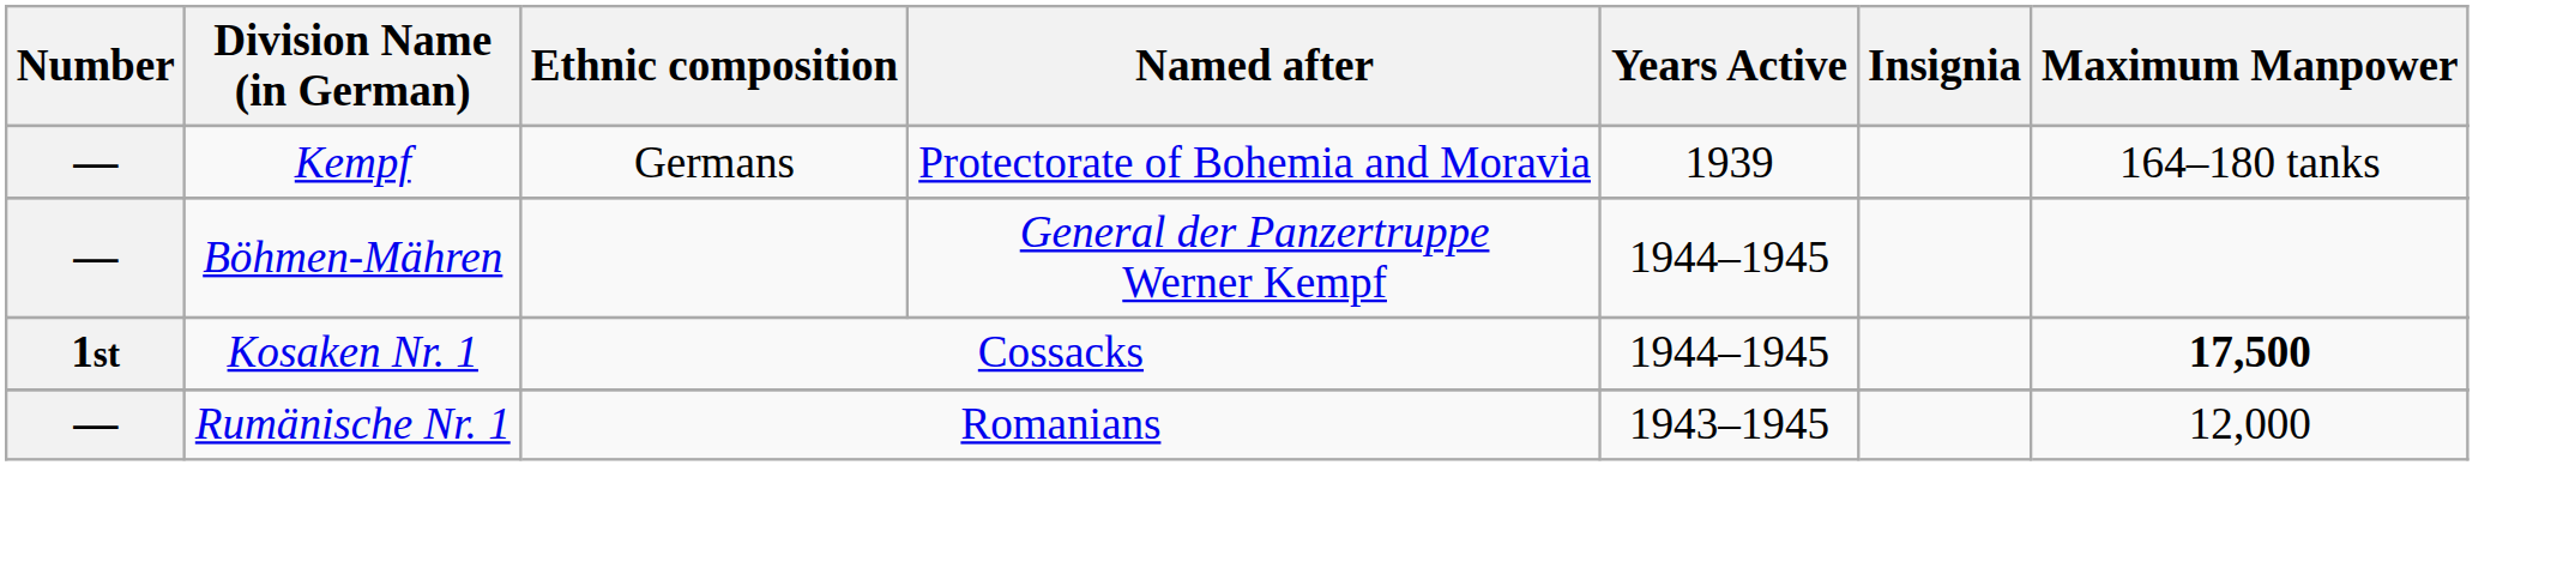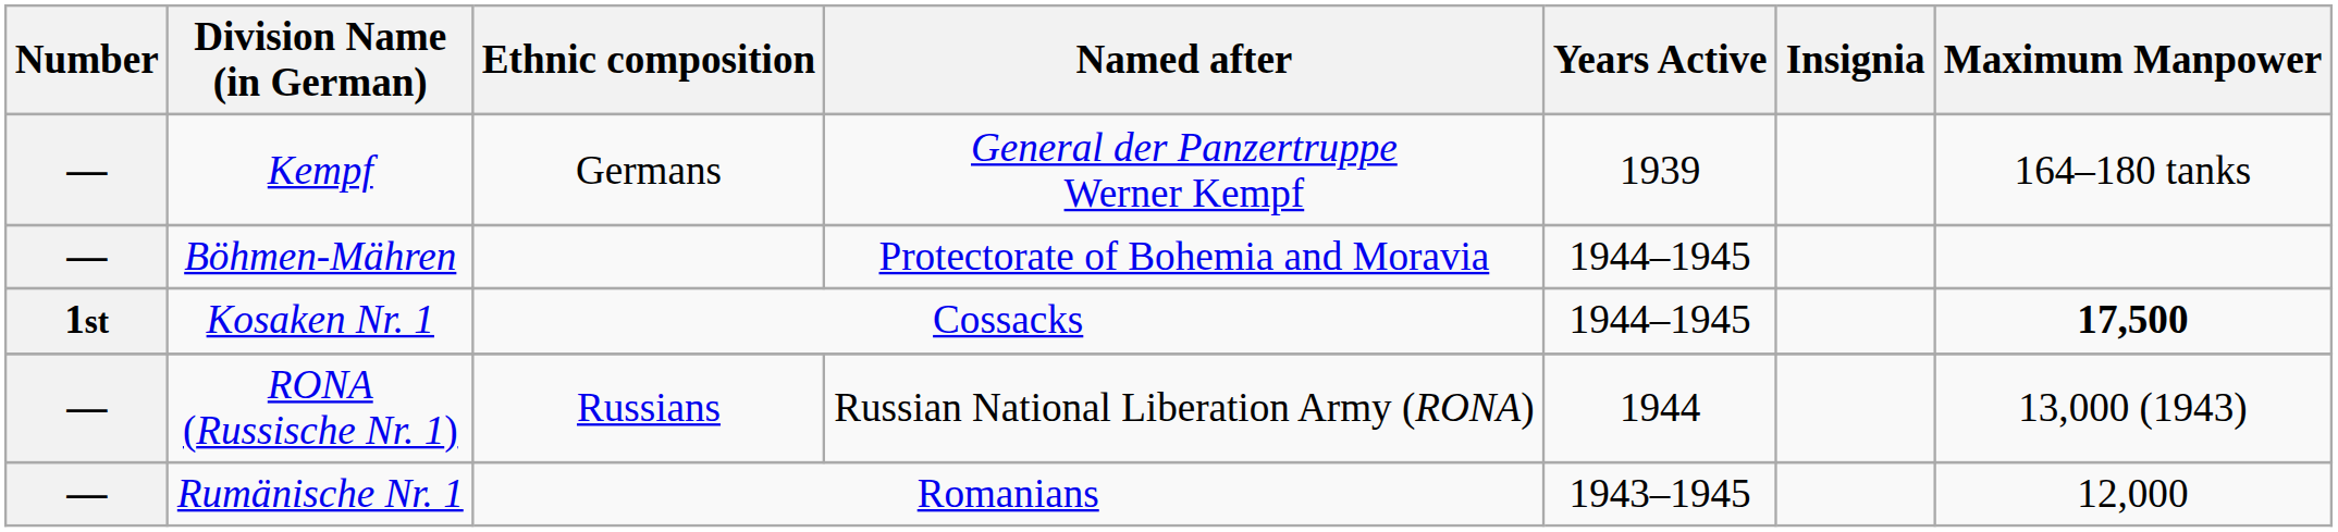Kempf | Named after: Protectorate of Bohemia and Moravia -> General der Panzertruppe Werner Kempf
Böhmen-Mähren | Named after: General der Panzertruppe Werner Kempf -> Protectorate of Bohemia and Moravia
+ row: — | RONA (Russische Nr. 1) | Russians | Russian National Liberation Army (RONA) | 1944 | 13,000 (1943)
